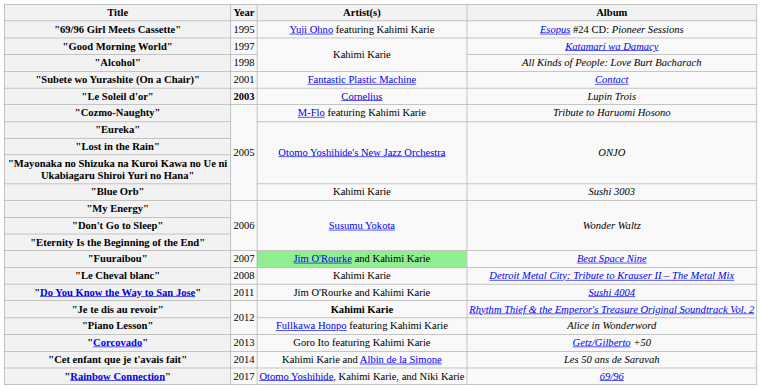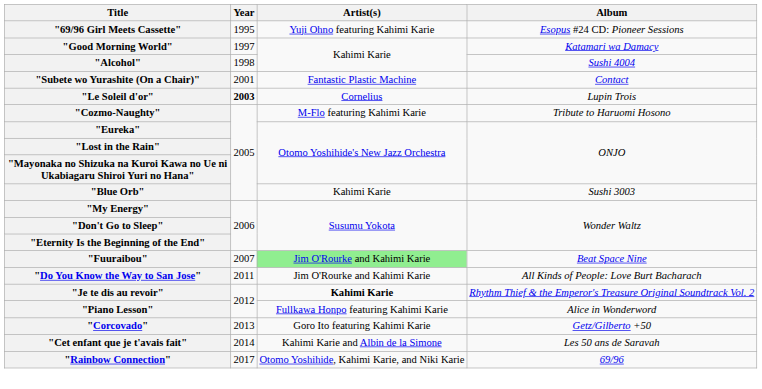"Alcohol" | Album: All Kinds of People: Love Burt Bacharach -> Sushi 4004
- row: "Le Cheval blanc" | 2008 | Kahimi Karie | Detroit Metal City: Tribute to Krauser II – The Metal Mix
"Do You Know the Way to San Jose" | Album: Sushi 4004 -> All Kinds of People: Love Burt Bacharach
